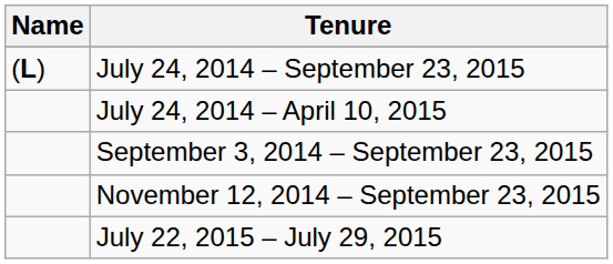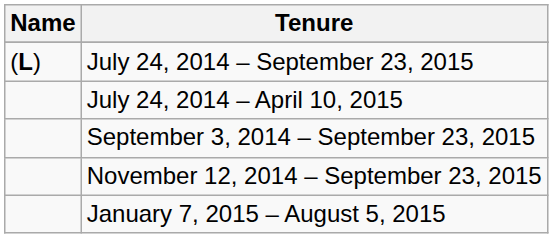+ row: January 7, 2015 – August 5, 2015
- row: July 22, 2015 – July 29, 2015
